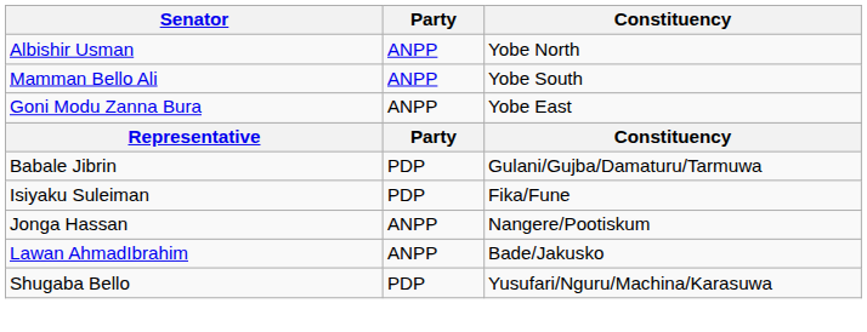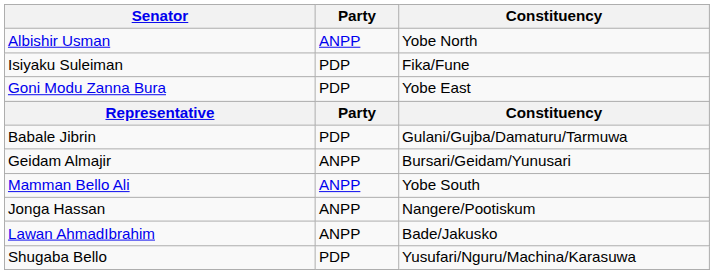rows swapped: Mamman Bello Ali <-> Isiyaku Suleiman
Goni Modu Zanna Bura | Party: ANPP -> PDP
+ row: Geidam Almajir | ANPP | Bursari/Geidam/Yunusari
